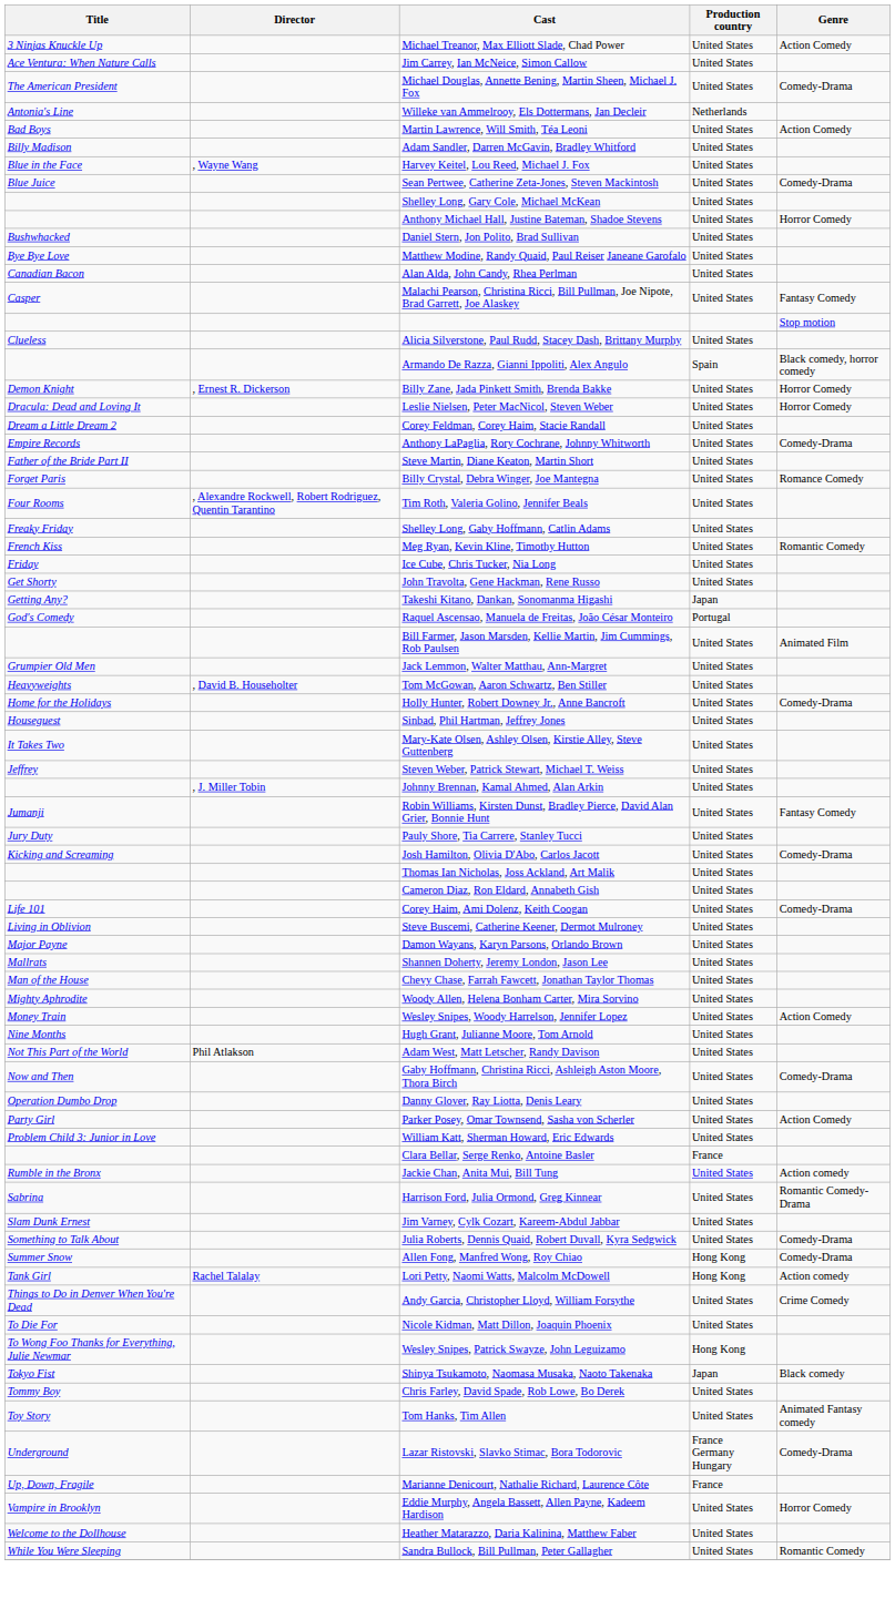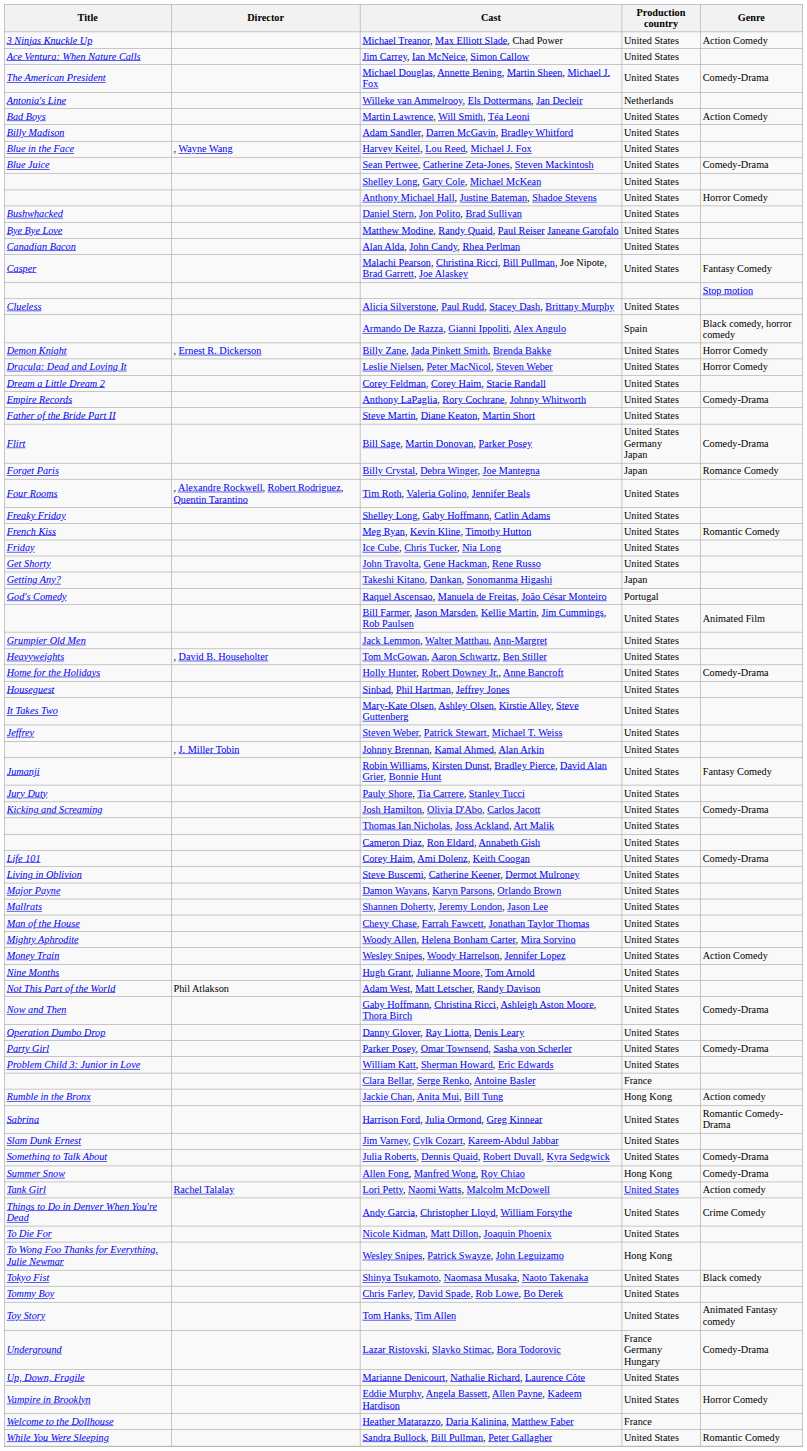+ row: Flirt | Bill Sage, Martin Donovan, Parker Posey | United States Germany Japan | Comedy-Drama
Billy Crystal, Debra Winger, Joe Mantegna | Production country: United States -> Japan
Parker Posey, Omar Townsend, Sasha von Scherler | Genre: Action Comedy -> Comedy-Drama
Jackie Chan, Anita Mui, Bill Tung | Production country: United States -> Hong Kong
Lori Petty, Naomi Watts, Malcolm McDowell | Production country: Hong Kong -> United States
Shinya Tsukamoto, Naomasa Musaka, Naoto Takenaka | Production country: Japan -> United States
Marianne Denicourt, Nathalie Richard, Laurence Côte | Production country: France -> United States
Heather Matarazzo, Daria Kalinina, Matthew Faber | Production country: United States -> France
